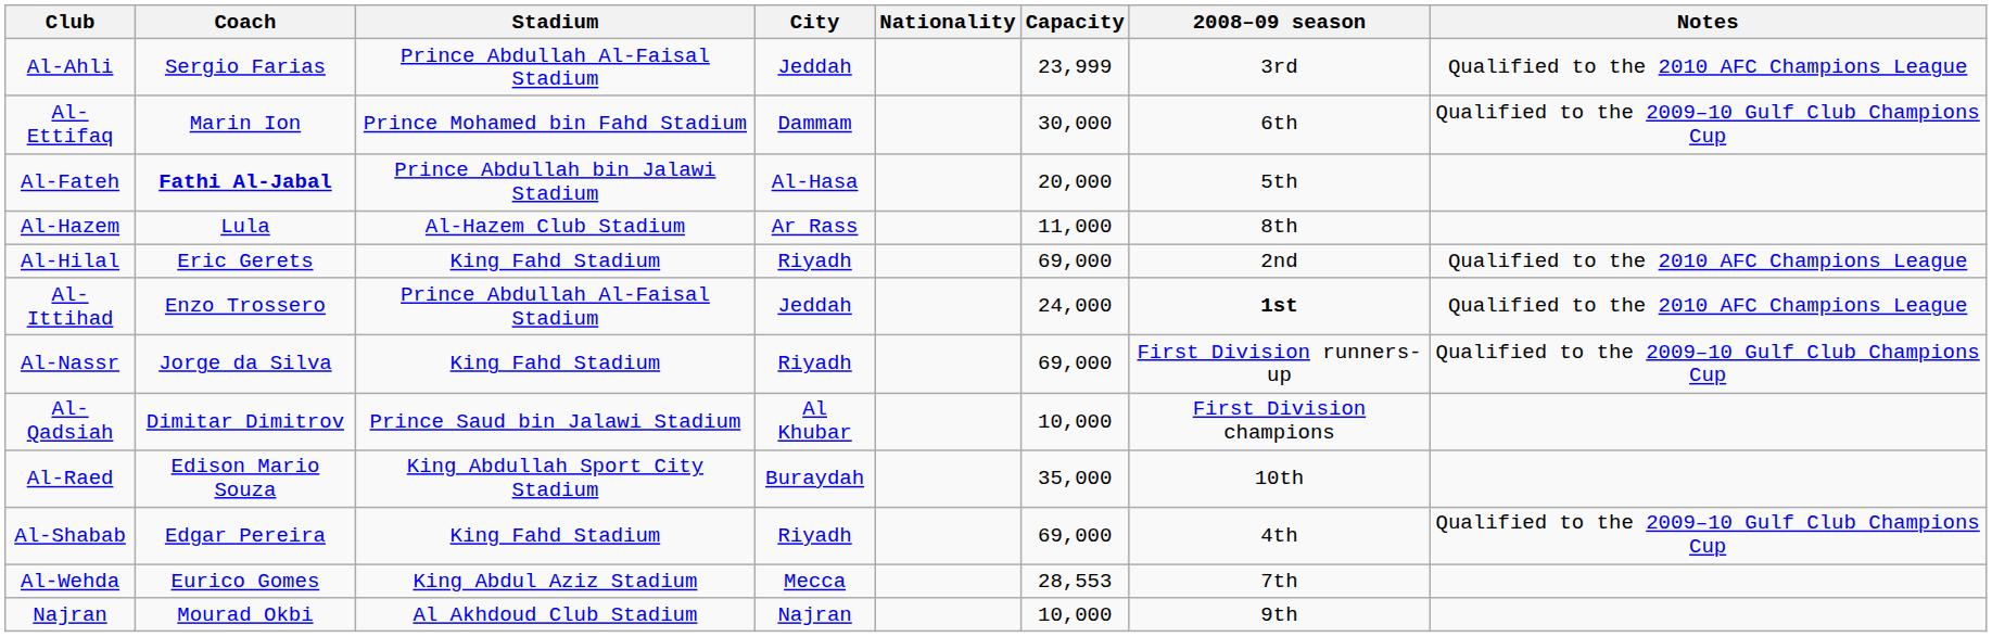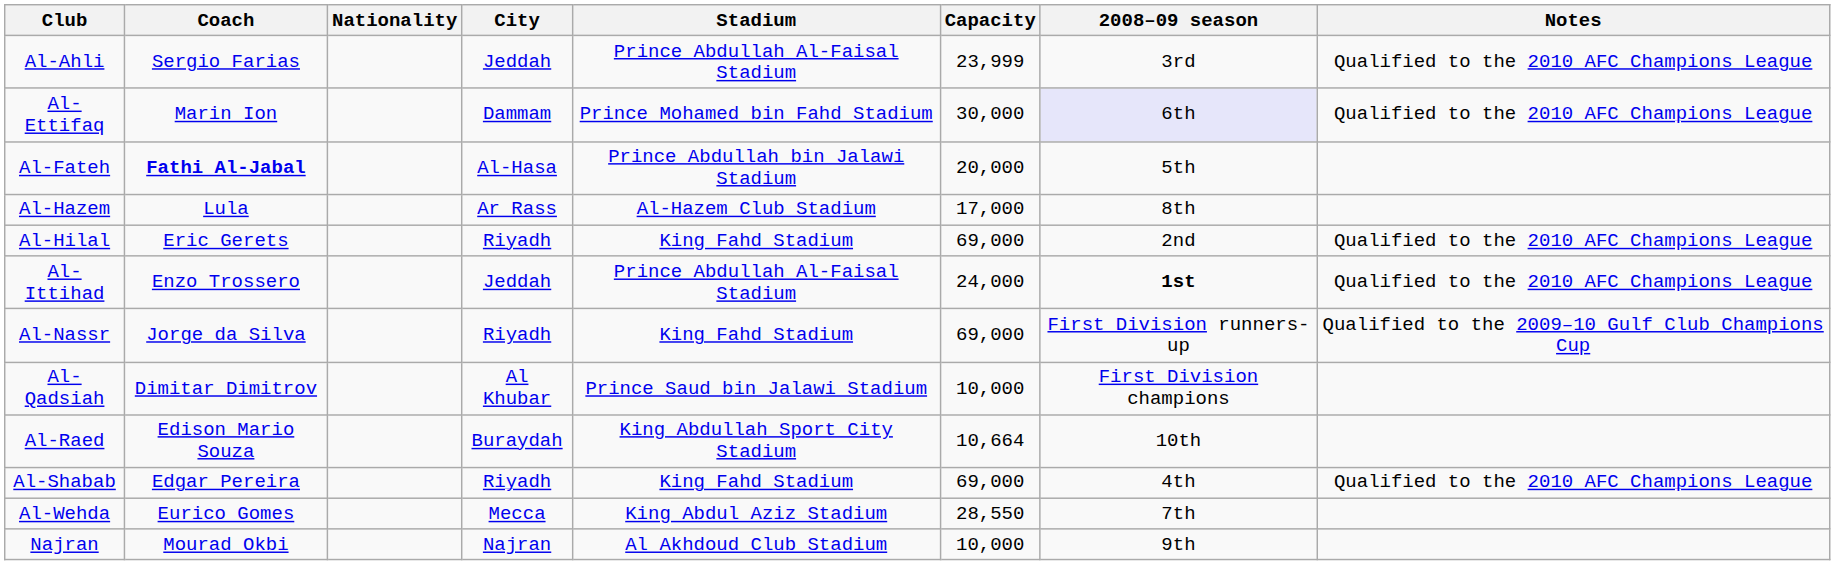columns swapped: Nationality <-> Stadium
Al-Ettifaq | 2008–09 season: no background -> lavender background
Al-Ettifaq | Notes: Qualified to the 2009–10 Gulf Club Champions Cup -> Qualified to the 2010 AFC Champions League
Al-Hazem | Capacity: 11,000 -> 17,000
Al-Raed | Capacity: 35,000 -> 10,664
Al-Shabab | Notes: Qualified to the 2009–10 Gulf Club Champions Cup -> Qualified to the 2010 AFC Champions League
Al-Wehda | Capacity: 28,553 -> 28,550
